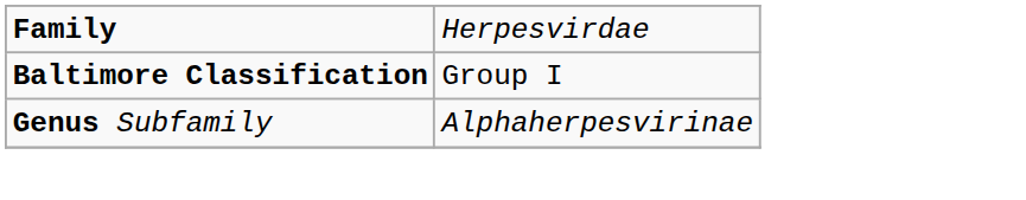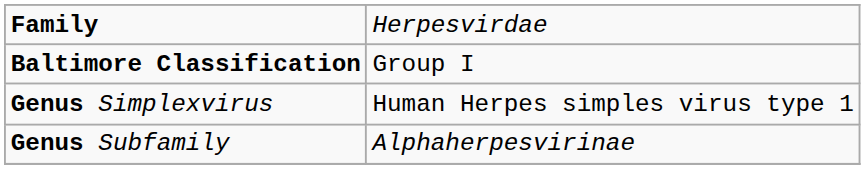+ row: Genus Simplexvirus | Human Herpes simples virus type 1
